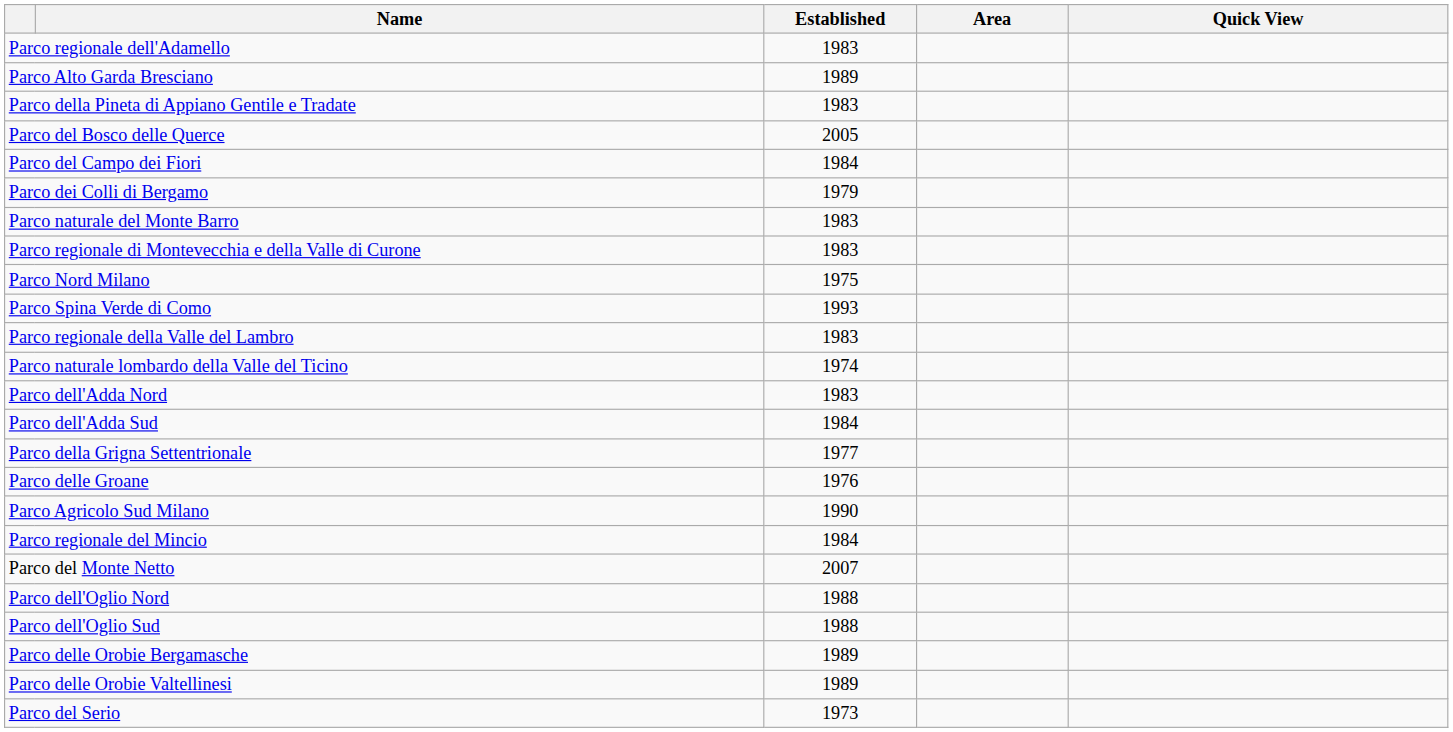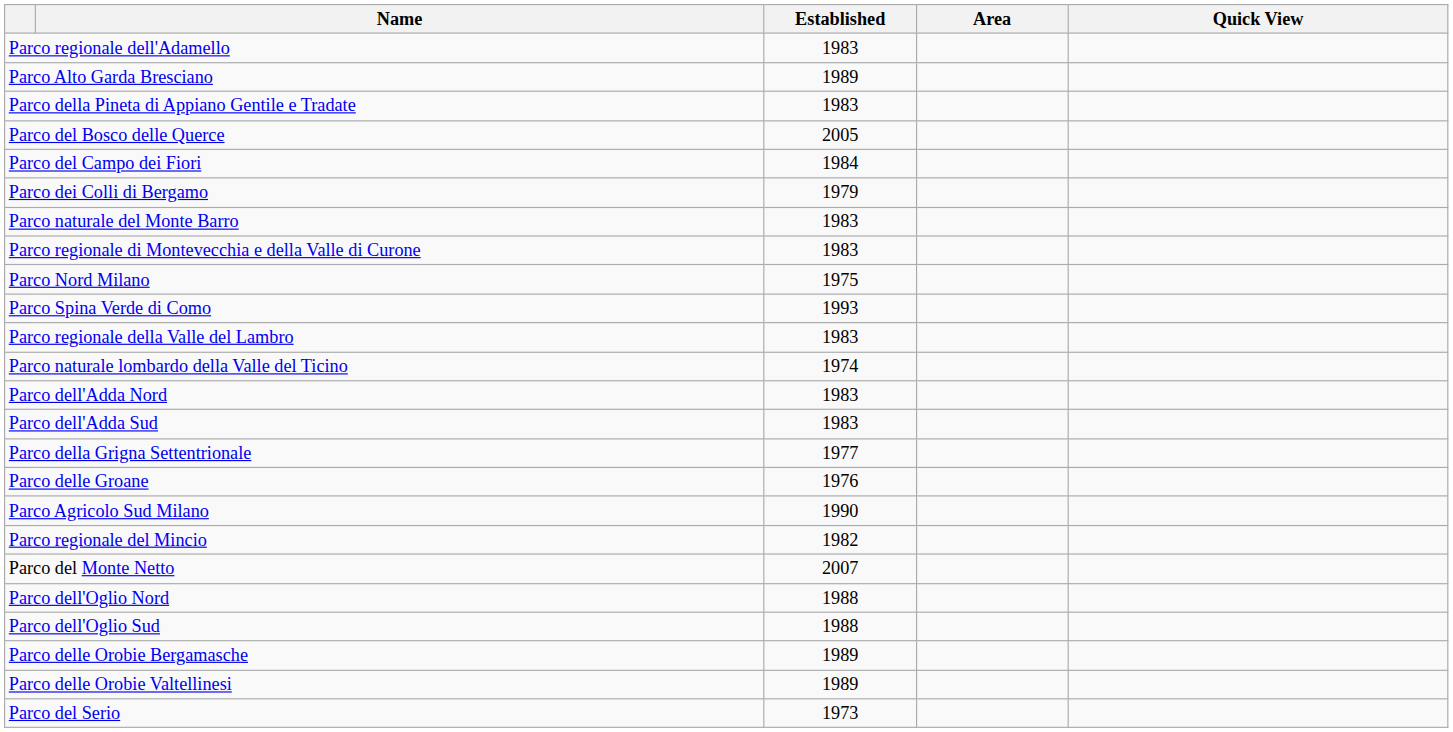Parco dell'Adda Sud | Established: 1984 -> 1983
Parco regionale del Mincio | Established: 1984 -> 1982
